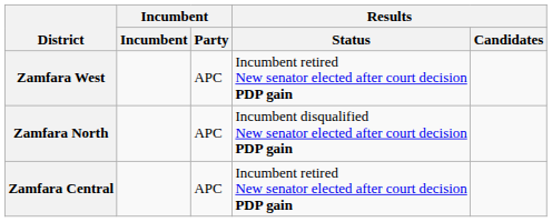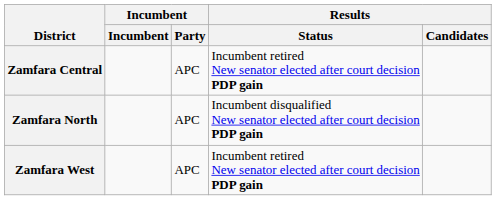rows swapped: Zamfara Central <-> Zamfara West
